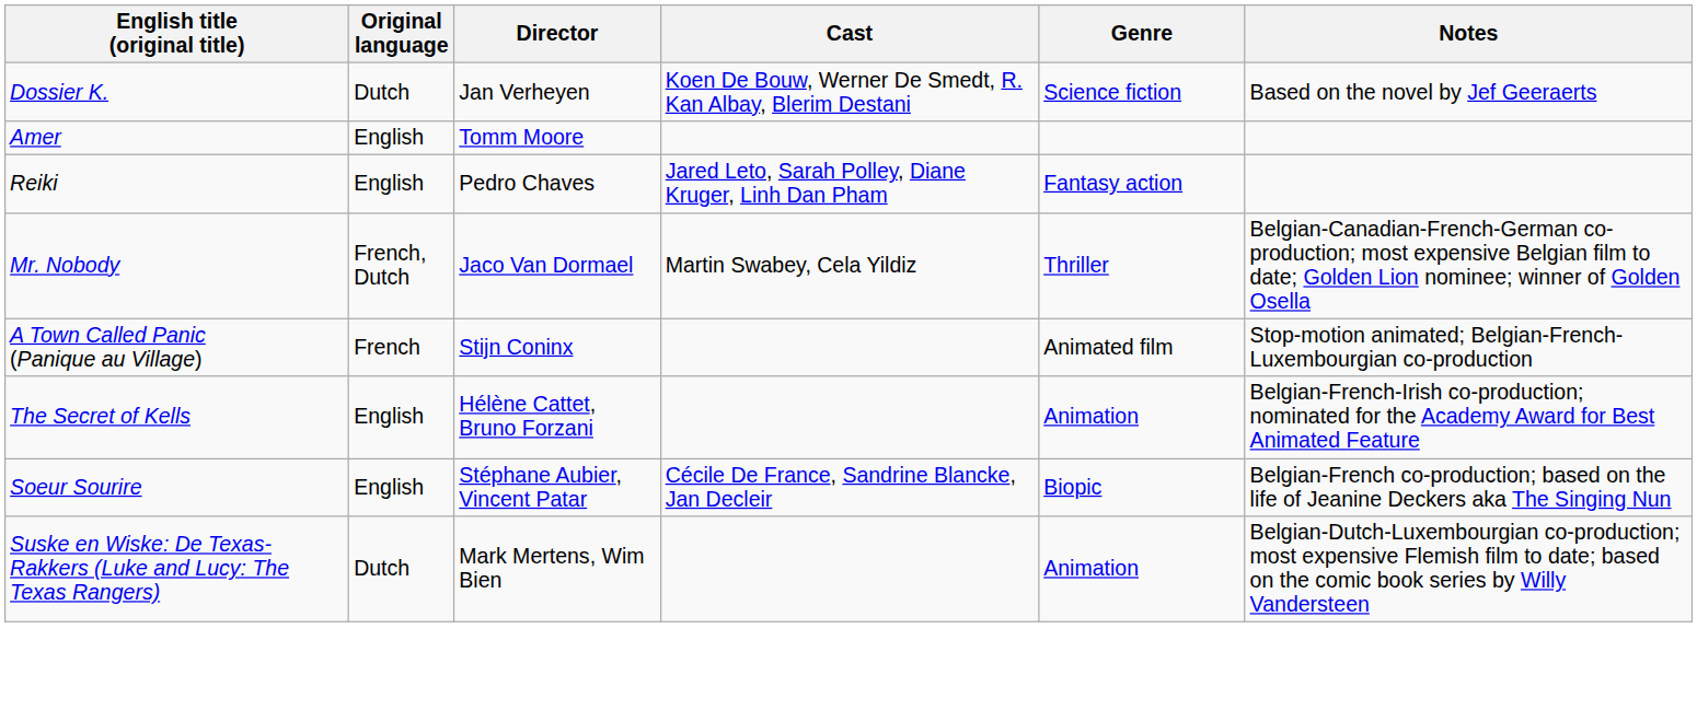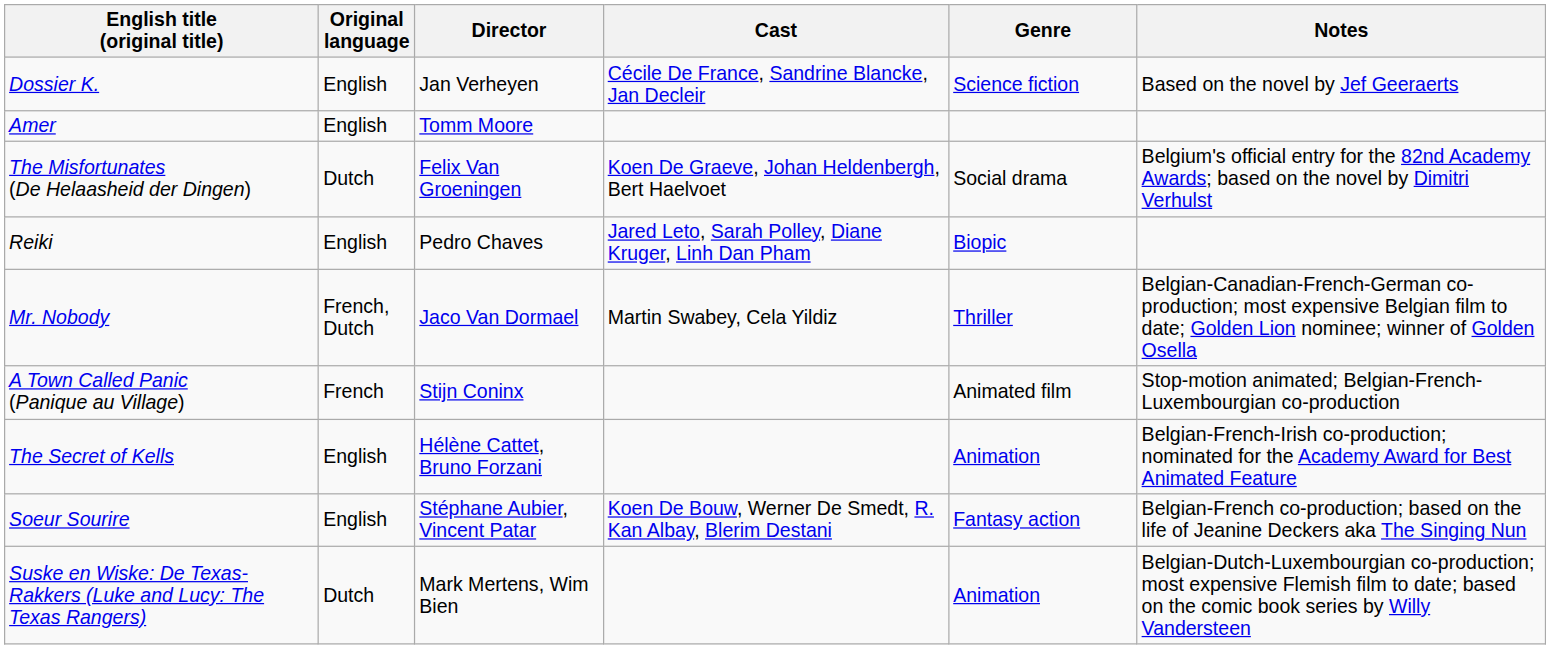Dossier K. | Original language: Dutch -> English
Dossier K. | Cast: Koen De Bouw, Werner De Smedt, R. Kan Albay, Blerim Destani -> Cécile De France, Sandrine Blancke, Jan Decleir
+ row: The Misfortunates (De Helaasheid der Dingen) | Dutch | Felix Van Groeningen | Koen De Graeve, Johan Heldenbergh, Bert Haelvoet | Social drama | Belgium's official entry for the 82nd Academy Awards; based on the novel by Dimitri Verhulst
Reiki | Genre: Fantasy action -> Biopic
Soeur Sourire | Cast: Cécile De France, Sandrine Blancke, Jan Decleir -> Koen De Bouw, Werner De Smedt, R. Kan Albay, Blerim Destani
Soeur Sourire | Genre: Biopic -> Fantasy action
